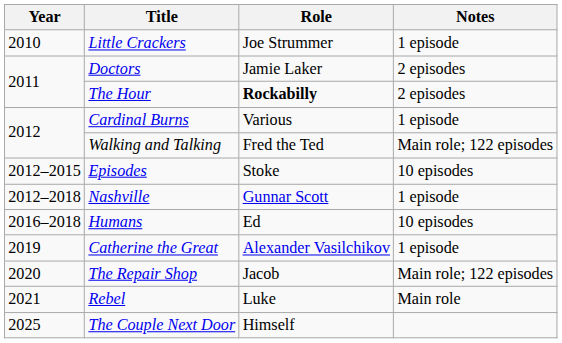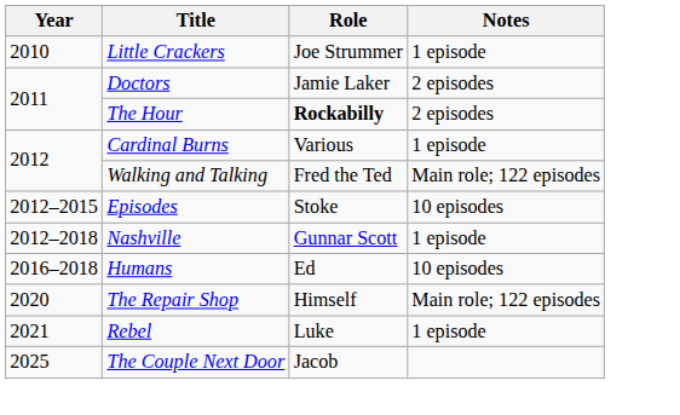- row: 2019 | Catherine the Great | Alexander Vasilchikov | 1 episode
The Repair Shop | Role: Jacob -> Himself
Rebel | Notes: Main role -> 1 episode
The Couple Next Door | Role: Himself -> Jacob
